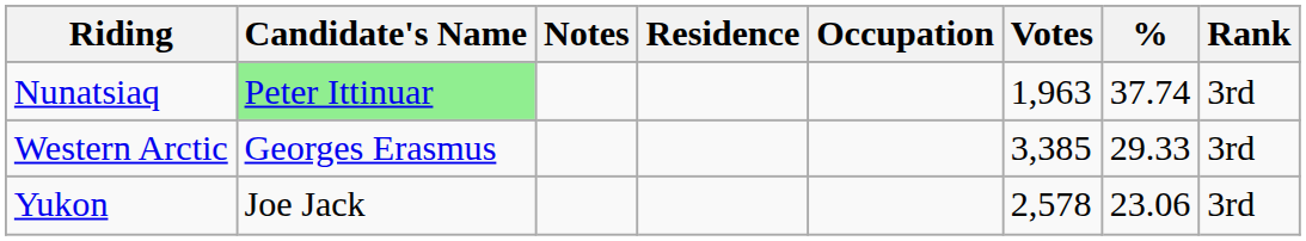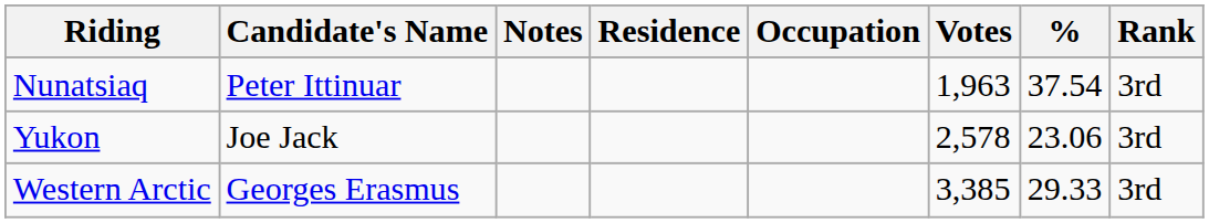Nunatsiaq | Candidate's Name: lightgreen background -> no background
Nunatsiaq | %: 37.74 -> 37.54
rows swapped: Western Arctic <-> Yukon
